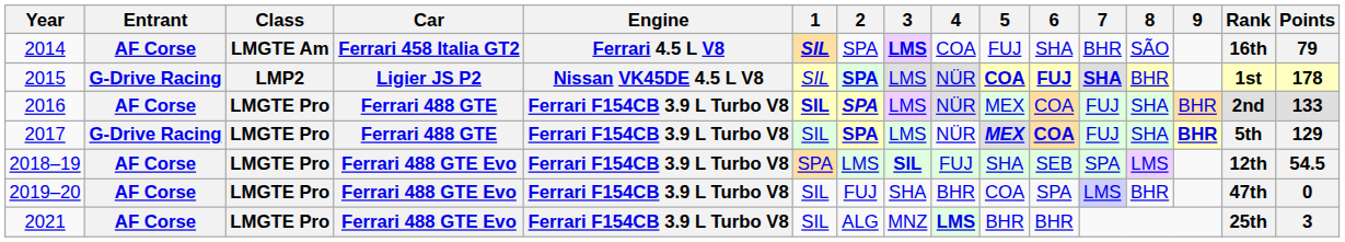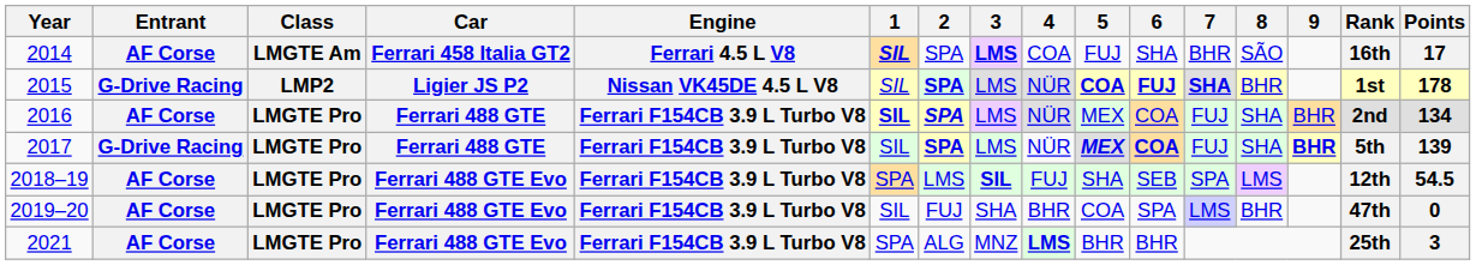2014 | Points: 79 -> 17
2016 | Points: 133 -> 134
2017 | Points: 129 -> 139
2021 | 1: SIL -> SPA
